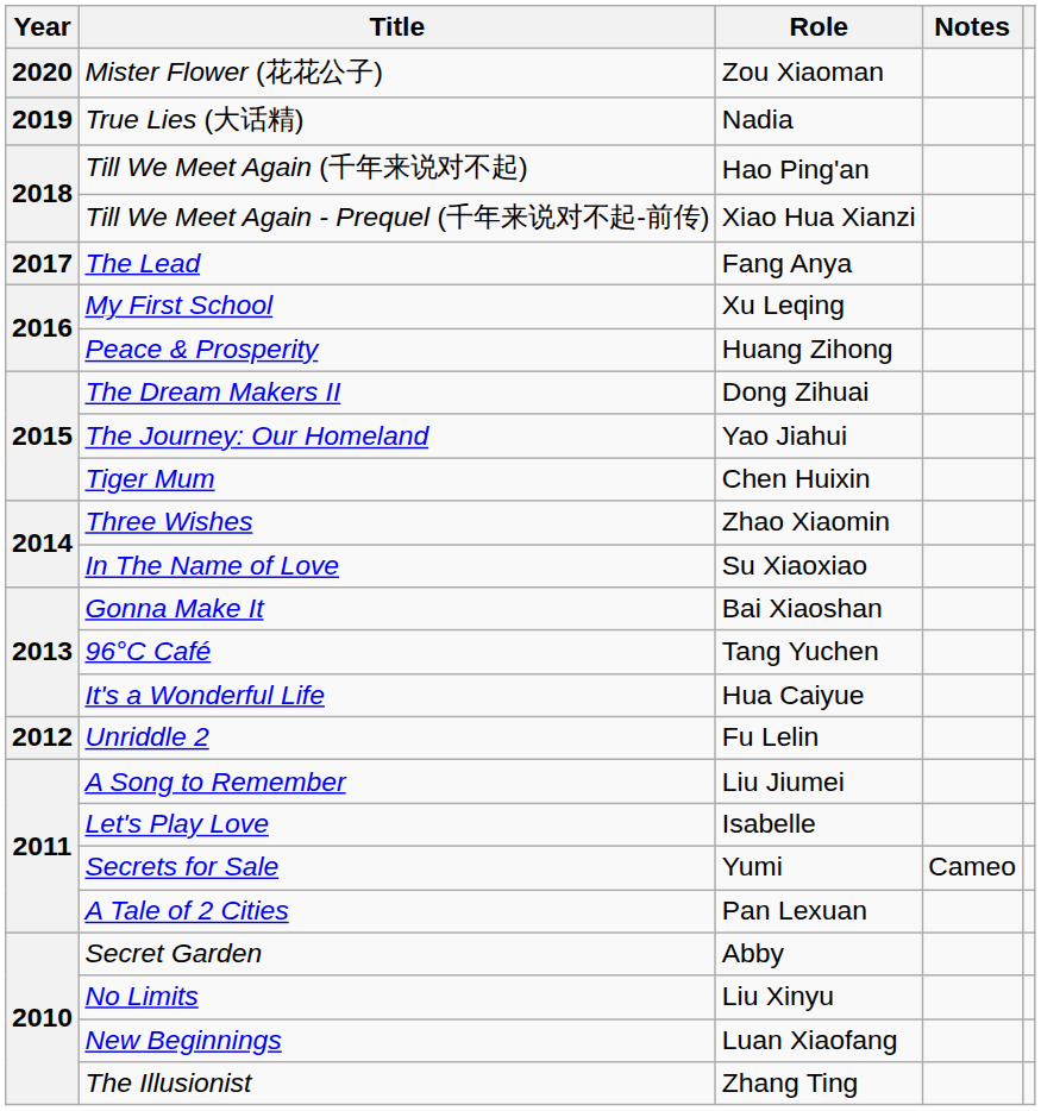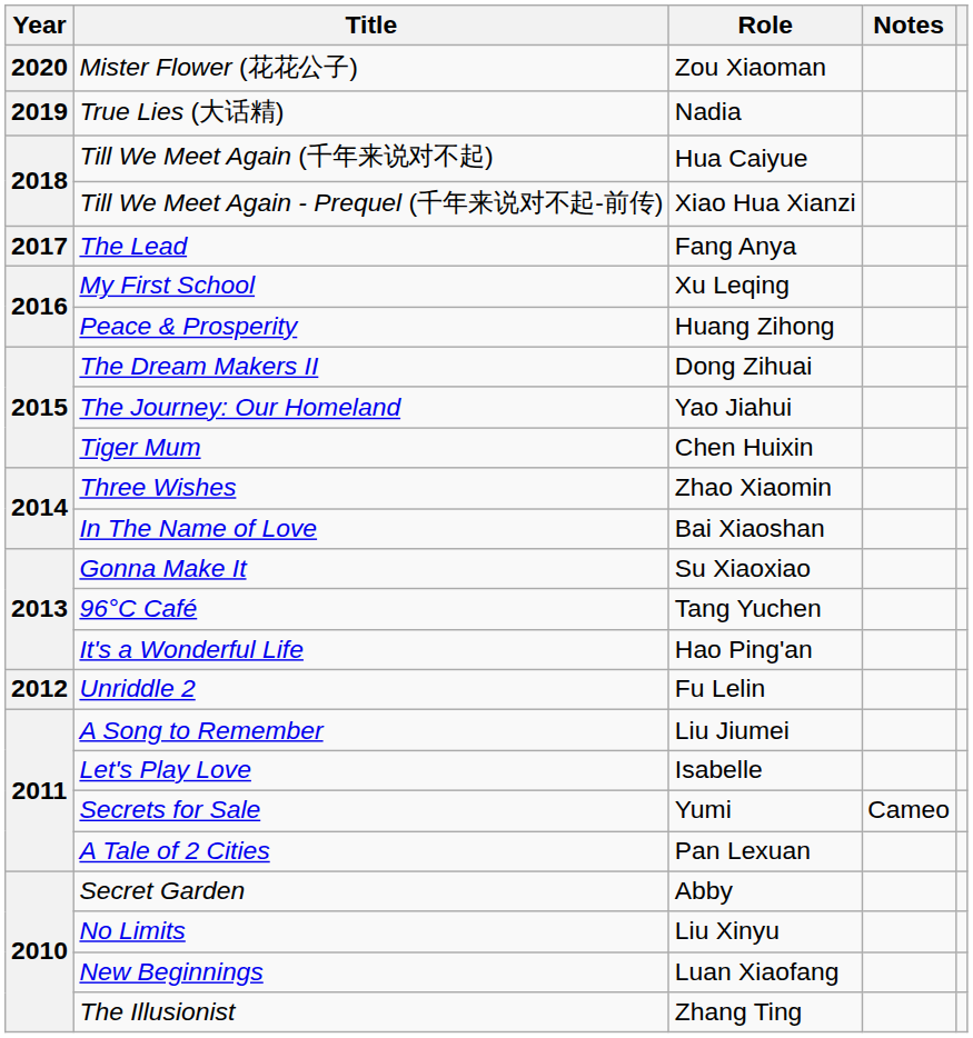Till We Meet Again (千年来说对不起) | Role: Hao Ping'an -> Hua Caiyue
In The Name of Love | Role: Su Xiaoxiao -> Bai Xiaoshan
Gonna Make It | Role: Bai Xiaoshan -> Su Xiaoxiao
It's a Wonderful Life | Role: Hua Caiyue -> Hao Ping'an
